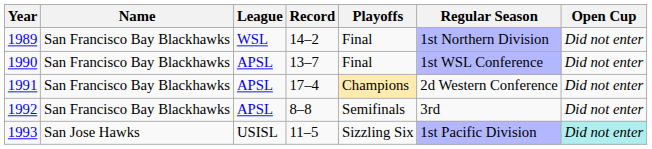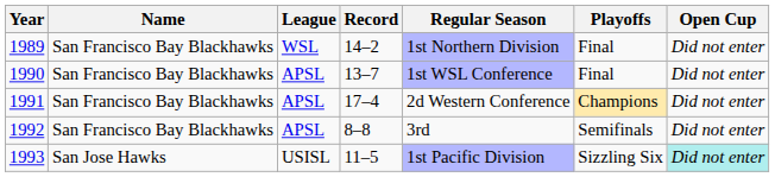columns swapped: Regular Season <-> Playoffs
